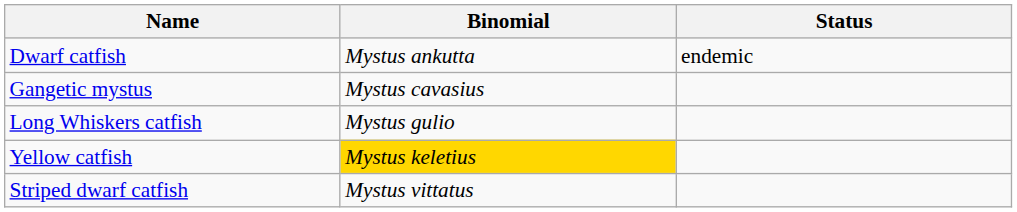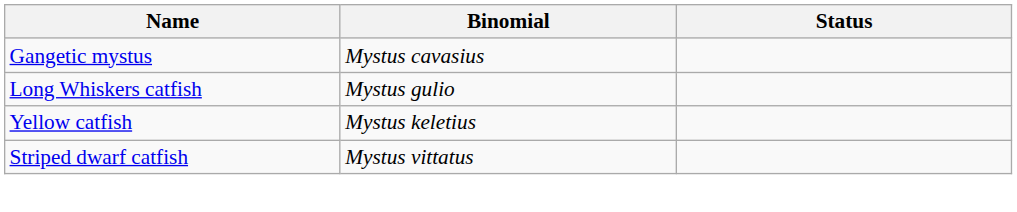- row: Dwarf catfish | Mystus ankutta | endemic
Yellow catfish | Binomial: gold background -> no background
